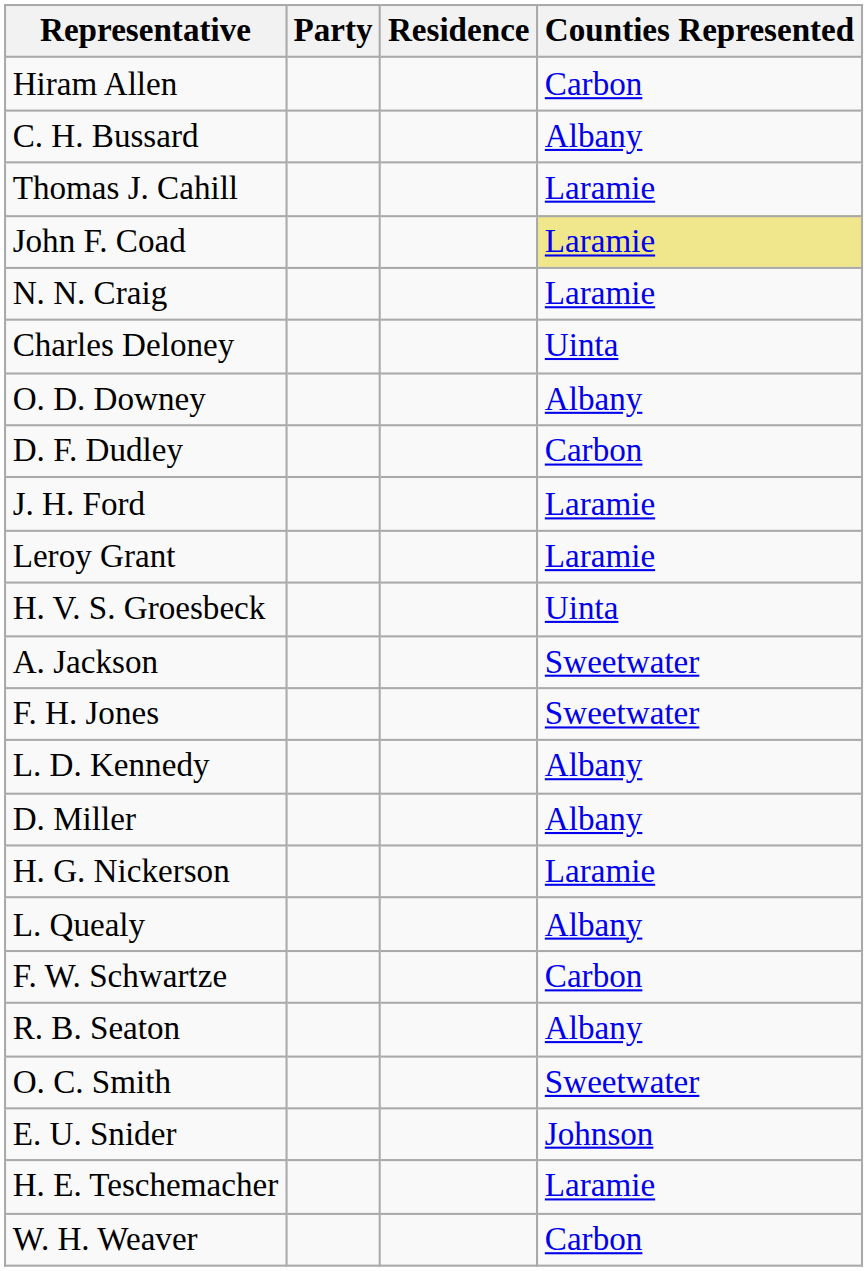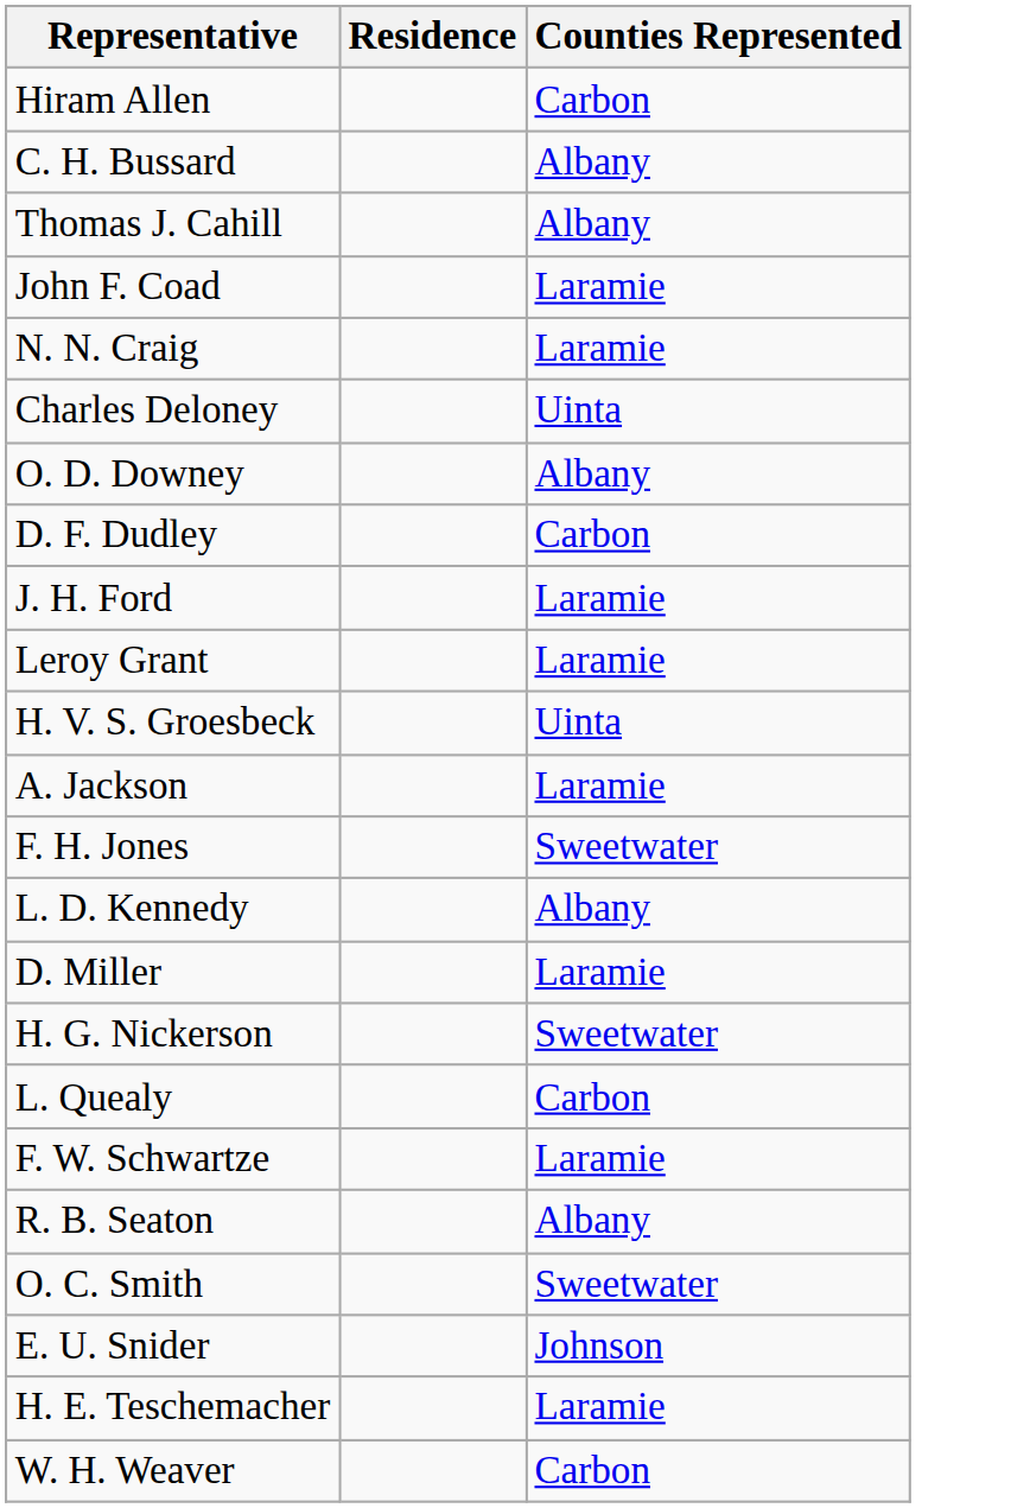- column: Party
Thomas J. Cahill | Counties Represented: Laramie -> Albany
John F. Coad | Counties Represented: khaki background -> no background
A. Jackson | Counties Represented: Sweetwater -> Laramie
D. Miller | Counties Represented: Albany -> Laramie
H. G. Nickerson | Counties Represented: Laramie -> Sweetwater
L. Quealy | Counties Represented: Albany -> Carbon
F. W. Schwartze | Counties Represented: Carbon -> Laramie
